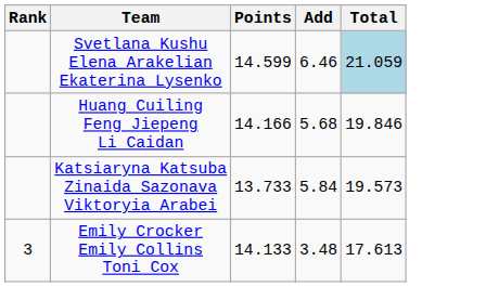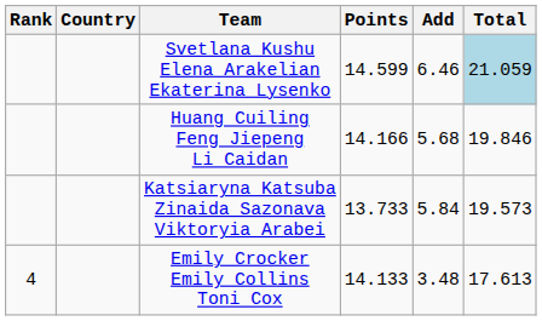+ column: Country
Emily Crocker Emily Collins Toni Cox | Rank: 3 -> 4
